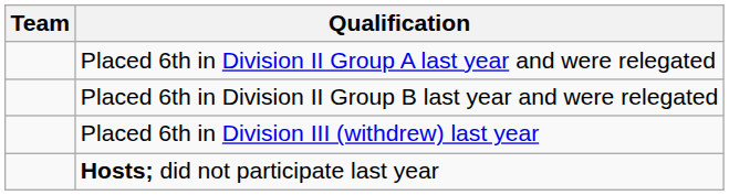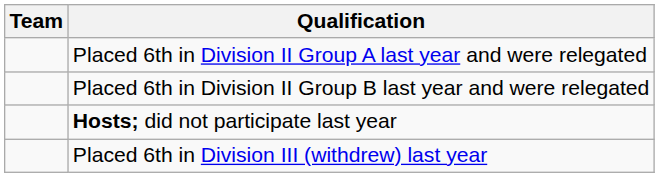rows swapped: Placed 6th in Division III (withdrew) last year <-> Hosts; did not participate last year
